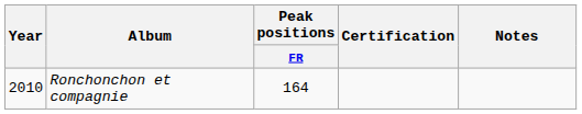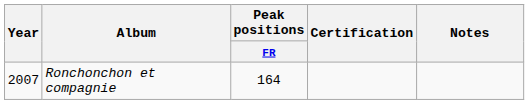Ronchonchon et compagnie | Year: 2010 -> 2007
